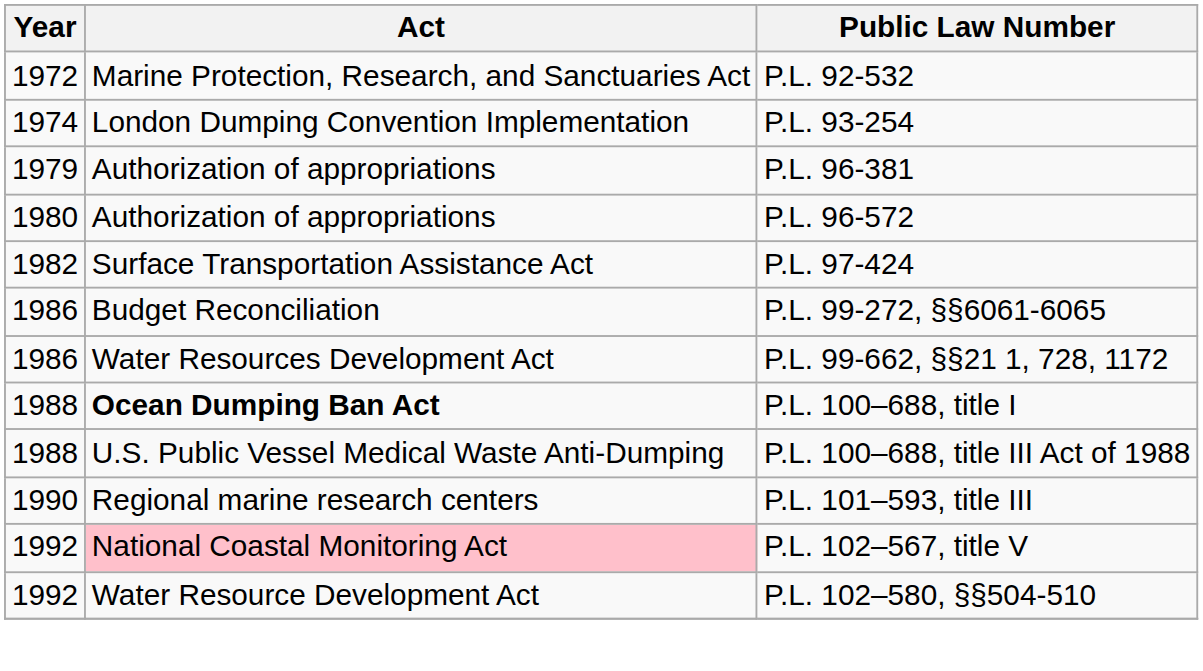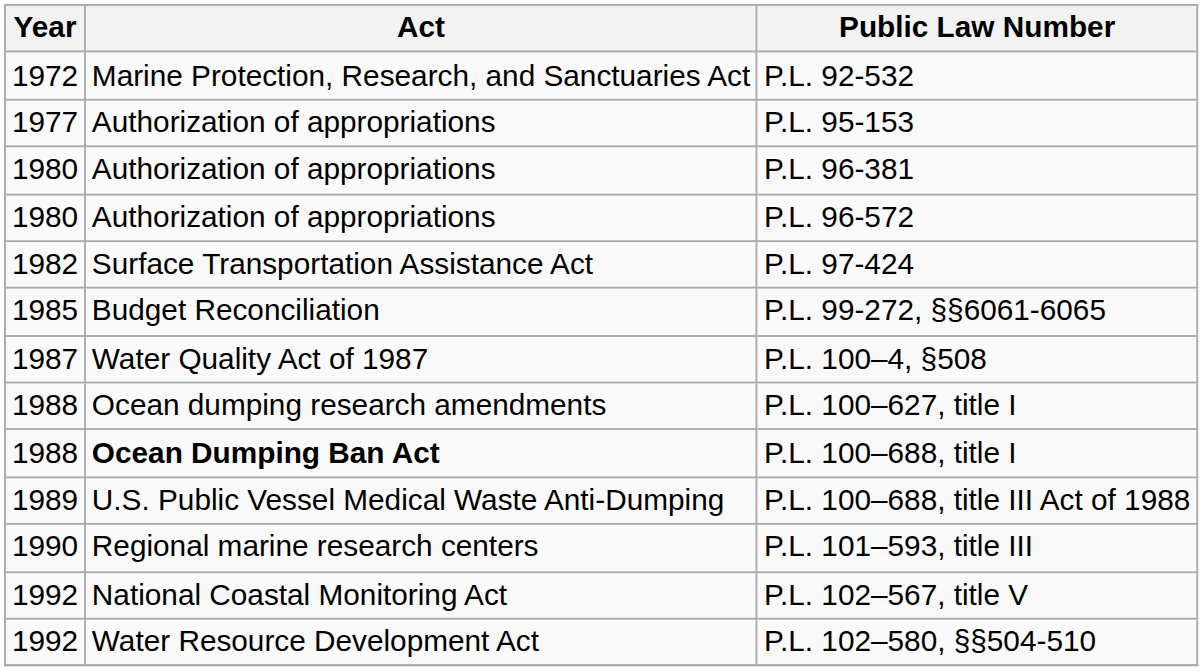- row: 1974 | London Dumping Convention Implementation | P.L. 93-254
+ row: 1977 | Authorization of appropriations | P.L. 95-153
P.L. 96-381 | Year: 1979 -> 1980
P.L. 99-272, §§6061-6065 | Year: 1986 -> 1985
- row: 1986 | Water Resources Development Act | P.L. 99-662, §§21 1, 728, 1172
+ row: 1987 | Water Quality Act of 1987 | P.L. 100–4, §508
+ row: 1988 | Ocean dumping research amendments | P.L. 100–627, title I
P.L. 100–688, title III Act of 1988 | Year: 1988 -> 1989
P.L. 102–567, title V | Act: pink background -> no background
